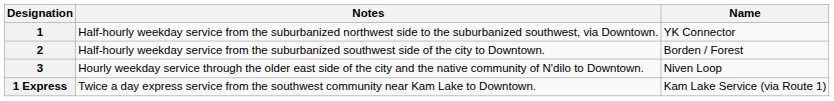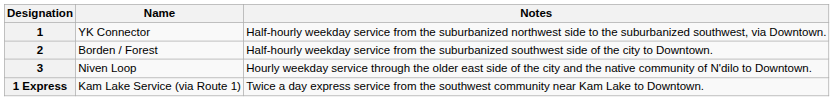columns swapped: Name <-> Notes
